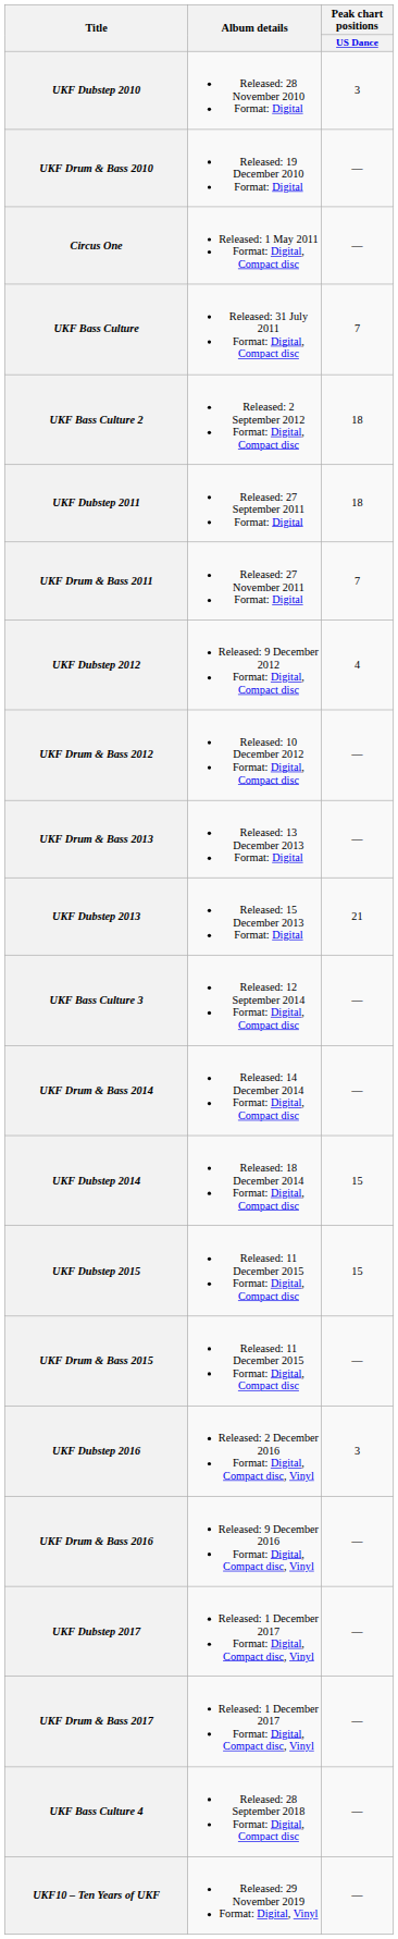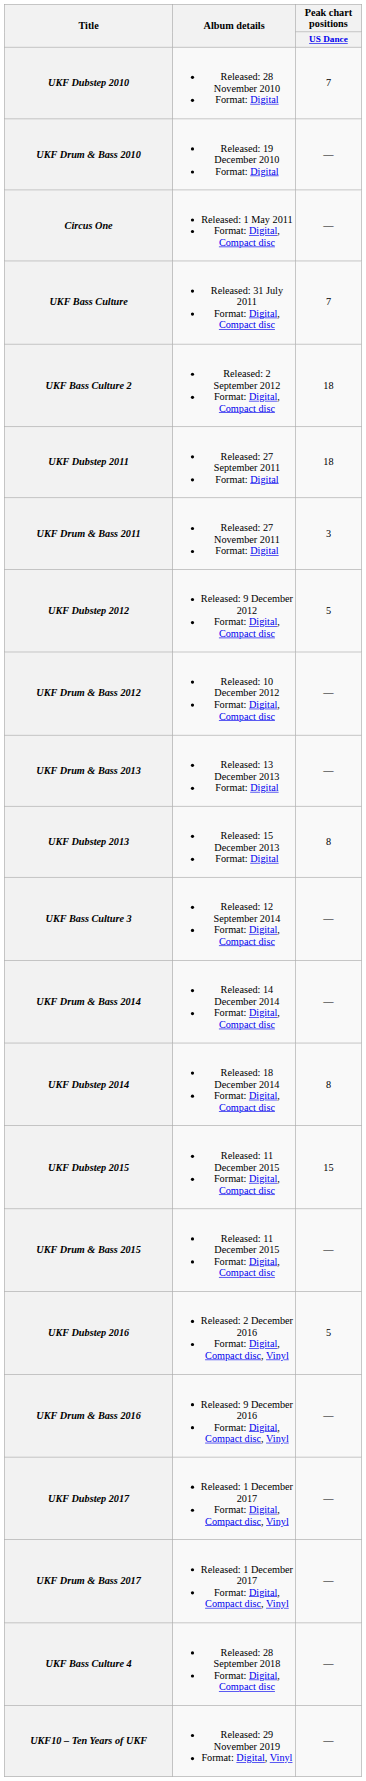UKF Dubstep 2010 | Peak chart positions / US Dance: 3 -> 7
UKF Drum & Bass 2011 | Peak chart positions / US Dance: 7 -> 3
UKF Dubstep 2012 | Peak chart positions / US Dance: 4 -> 5
UKF Dubstep 2013 | Peak chart positions / US Dance: 21 -> 8
UKF Dubstep 2014 | Peak chart positions / US Dance: 15 -> 8
UKF Dubstep 2016 | Peak chart positions / US Dance: 3 -> 5
